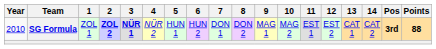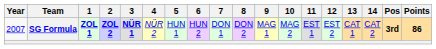SG Formula | Year: 2010 -> 2007
SG Formula | 1: normal -> bold
SG Formula | Points: 88 -> 86
